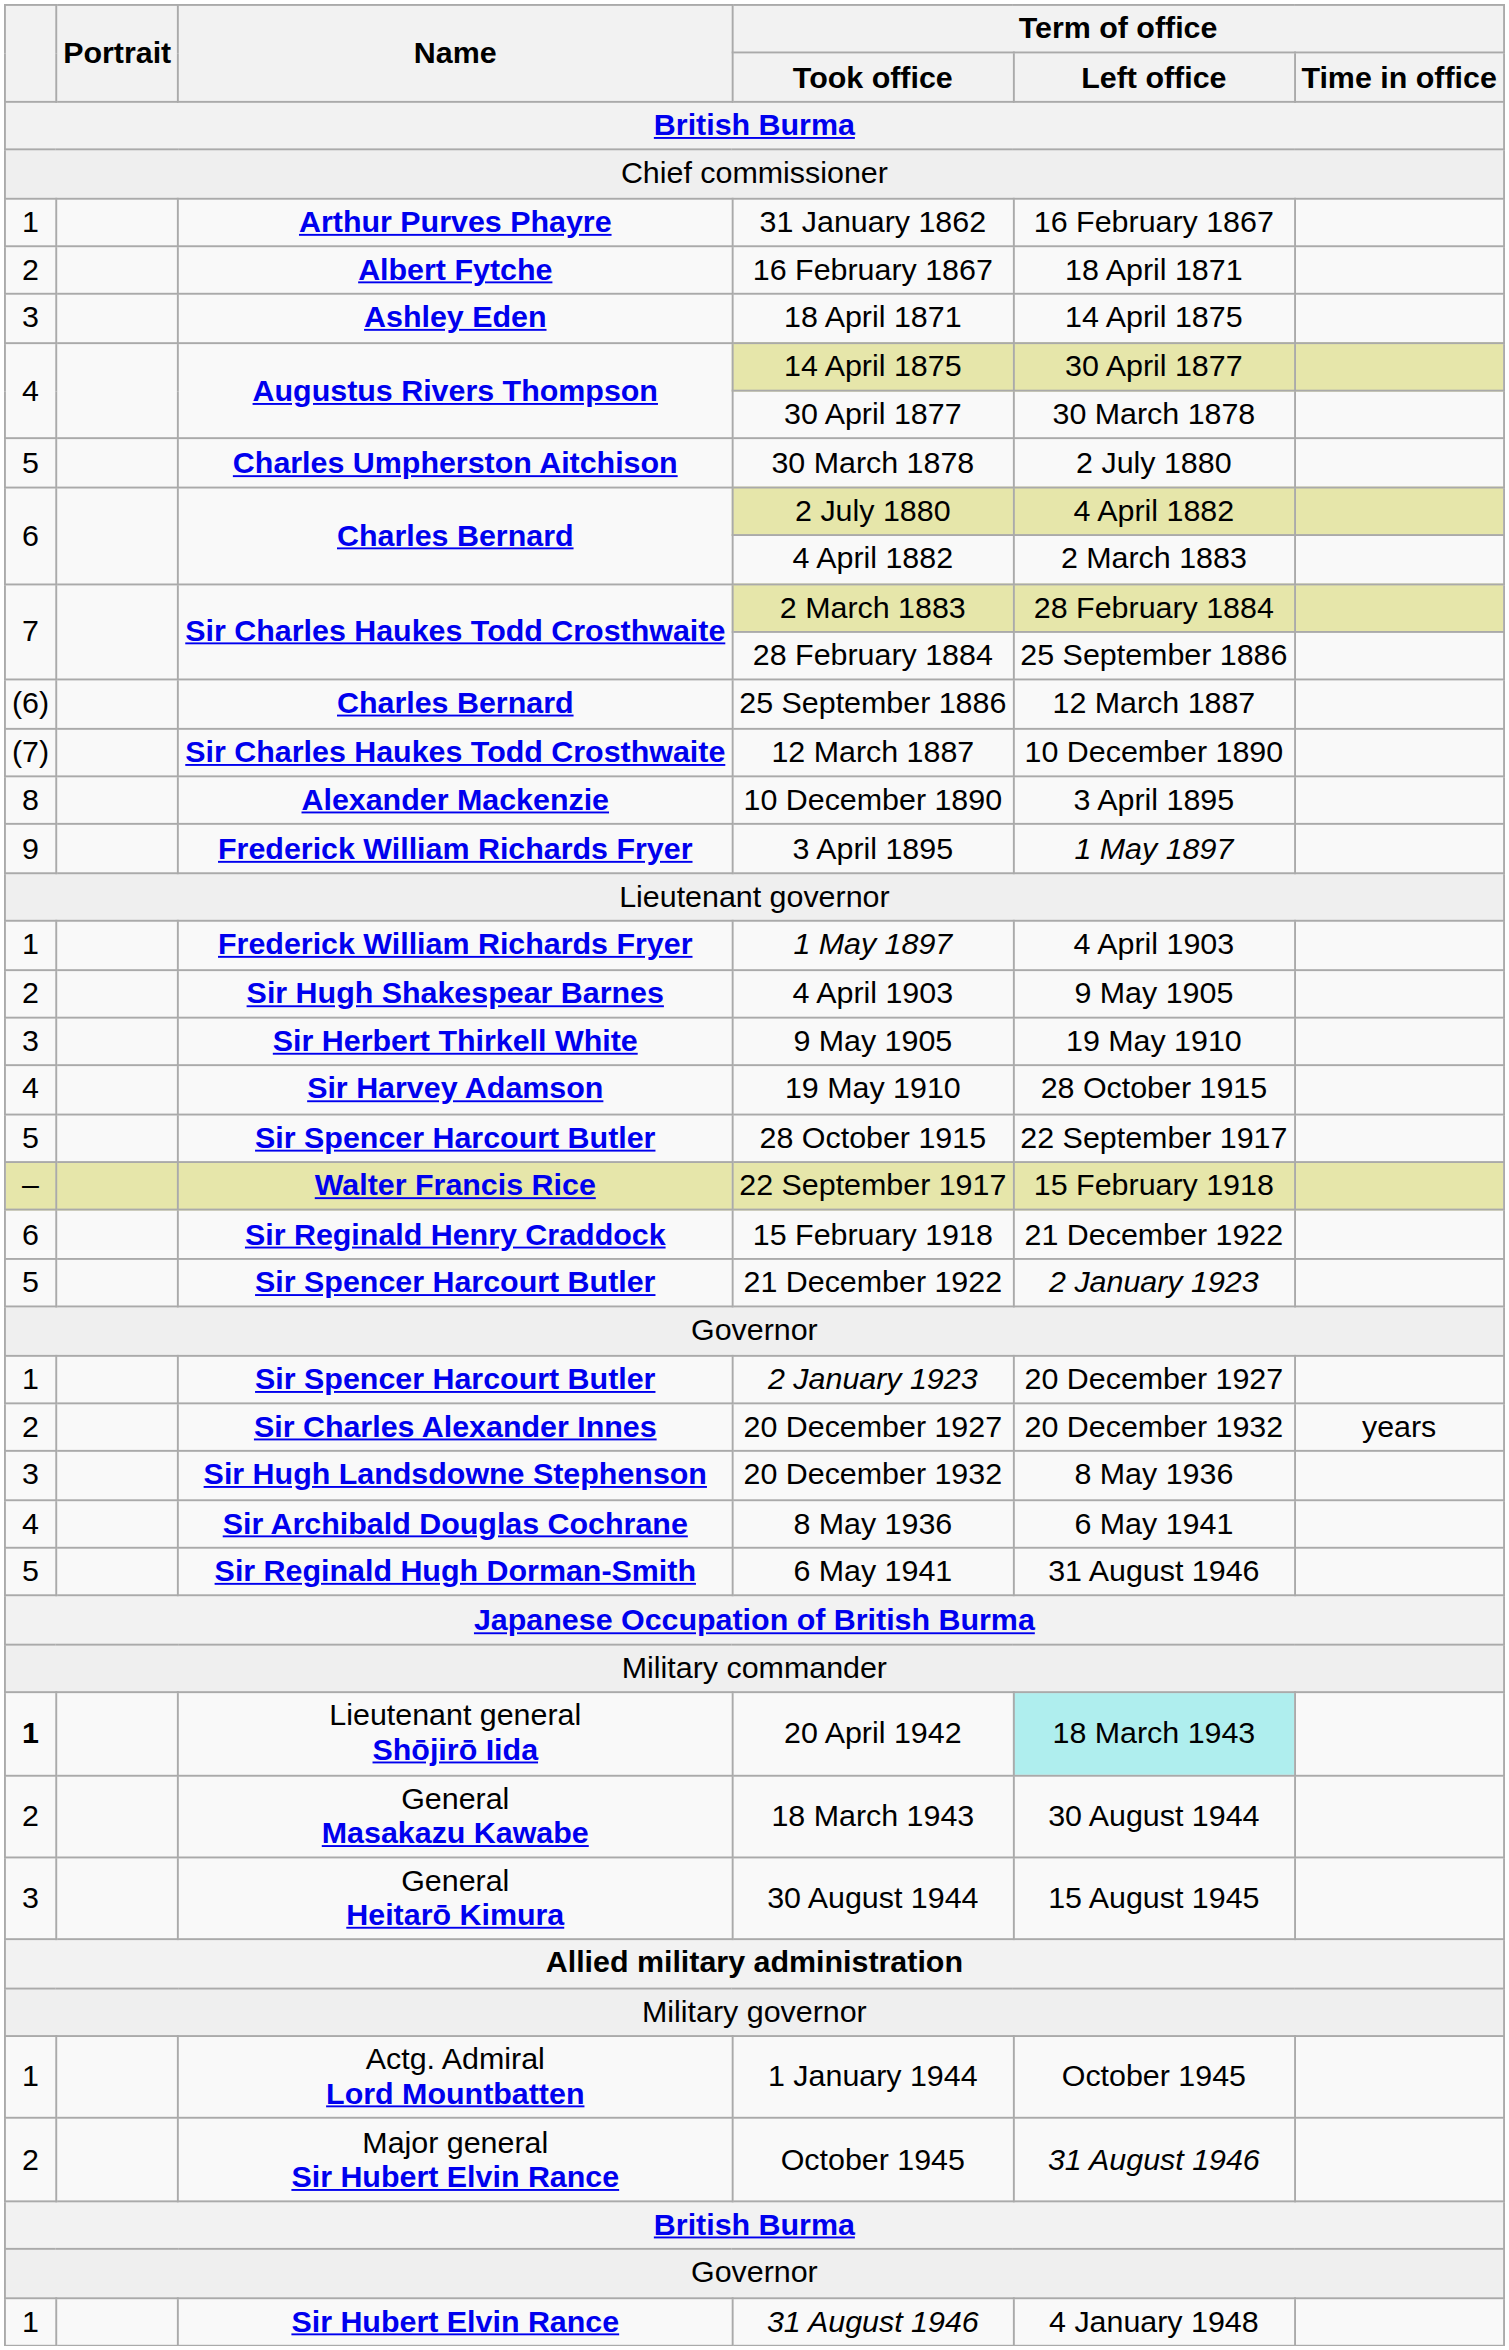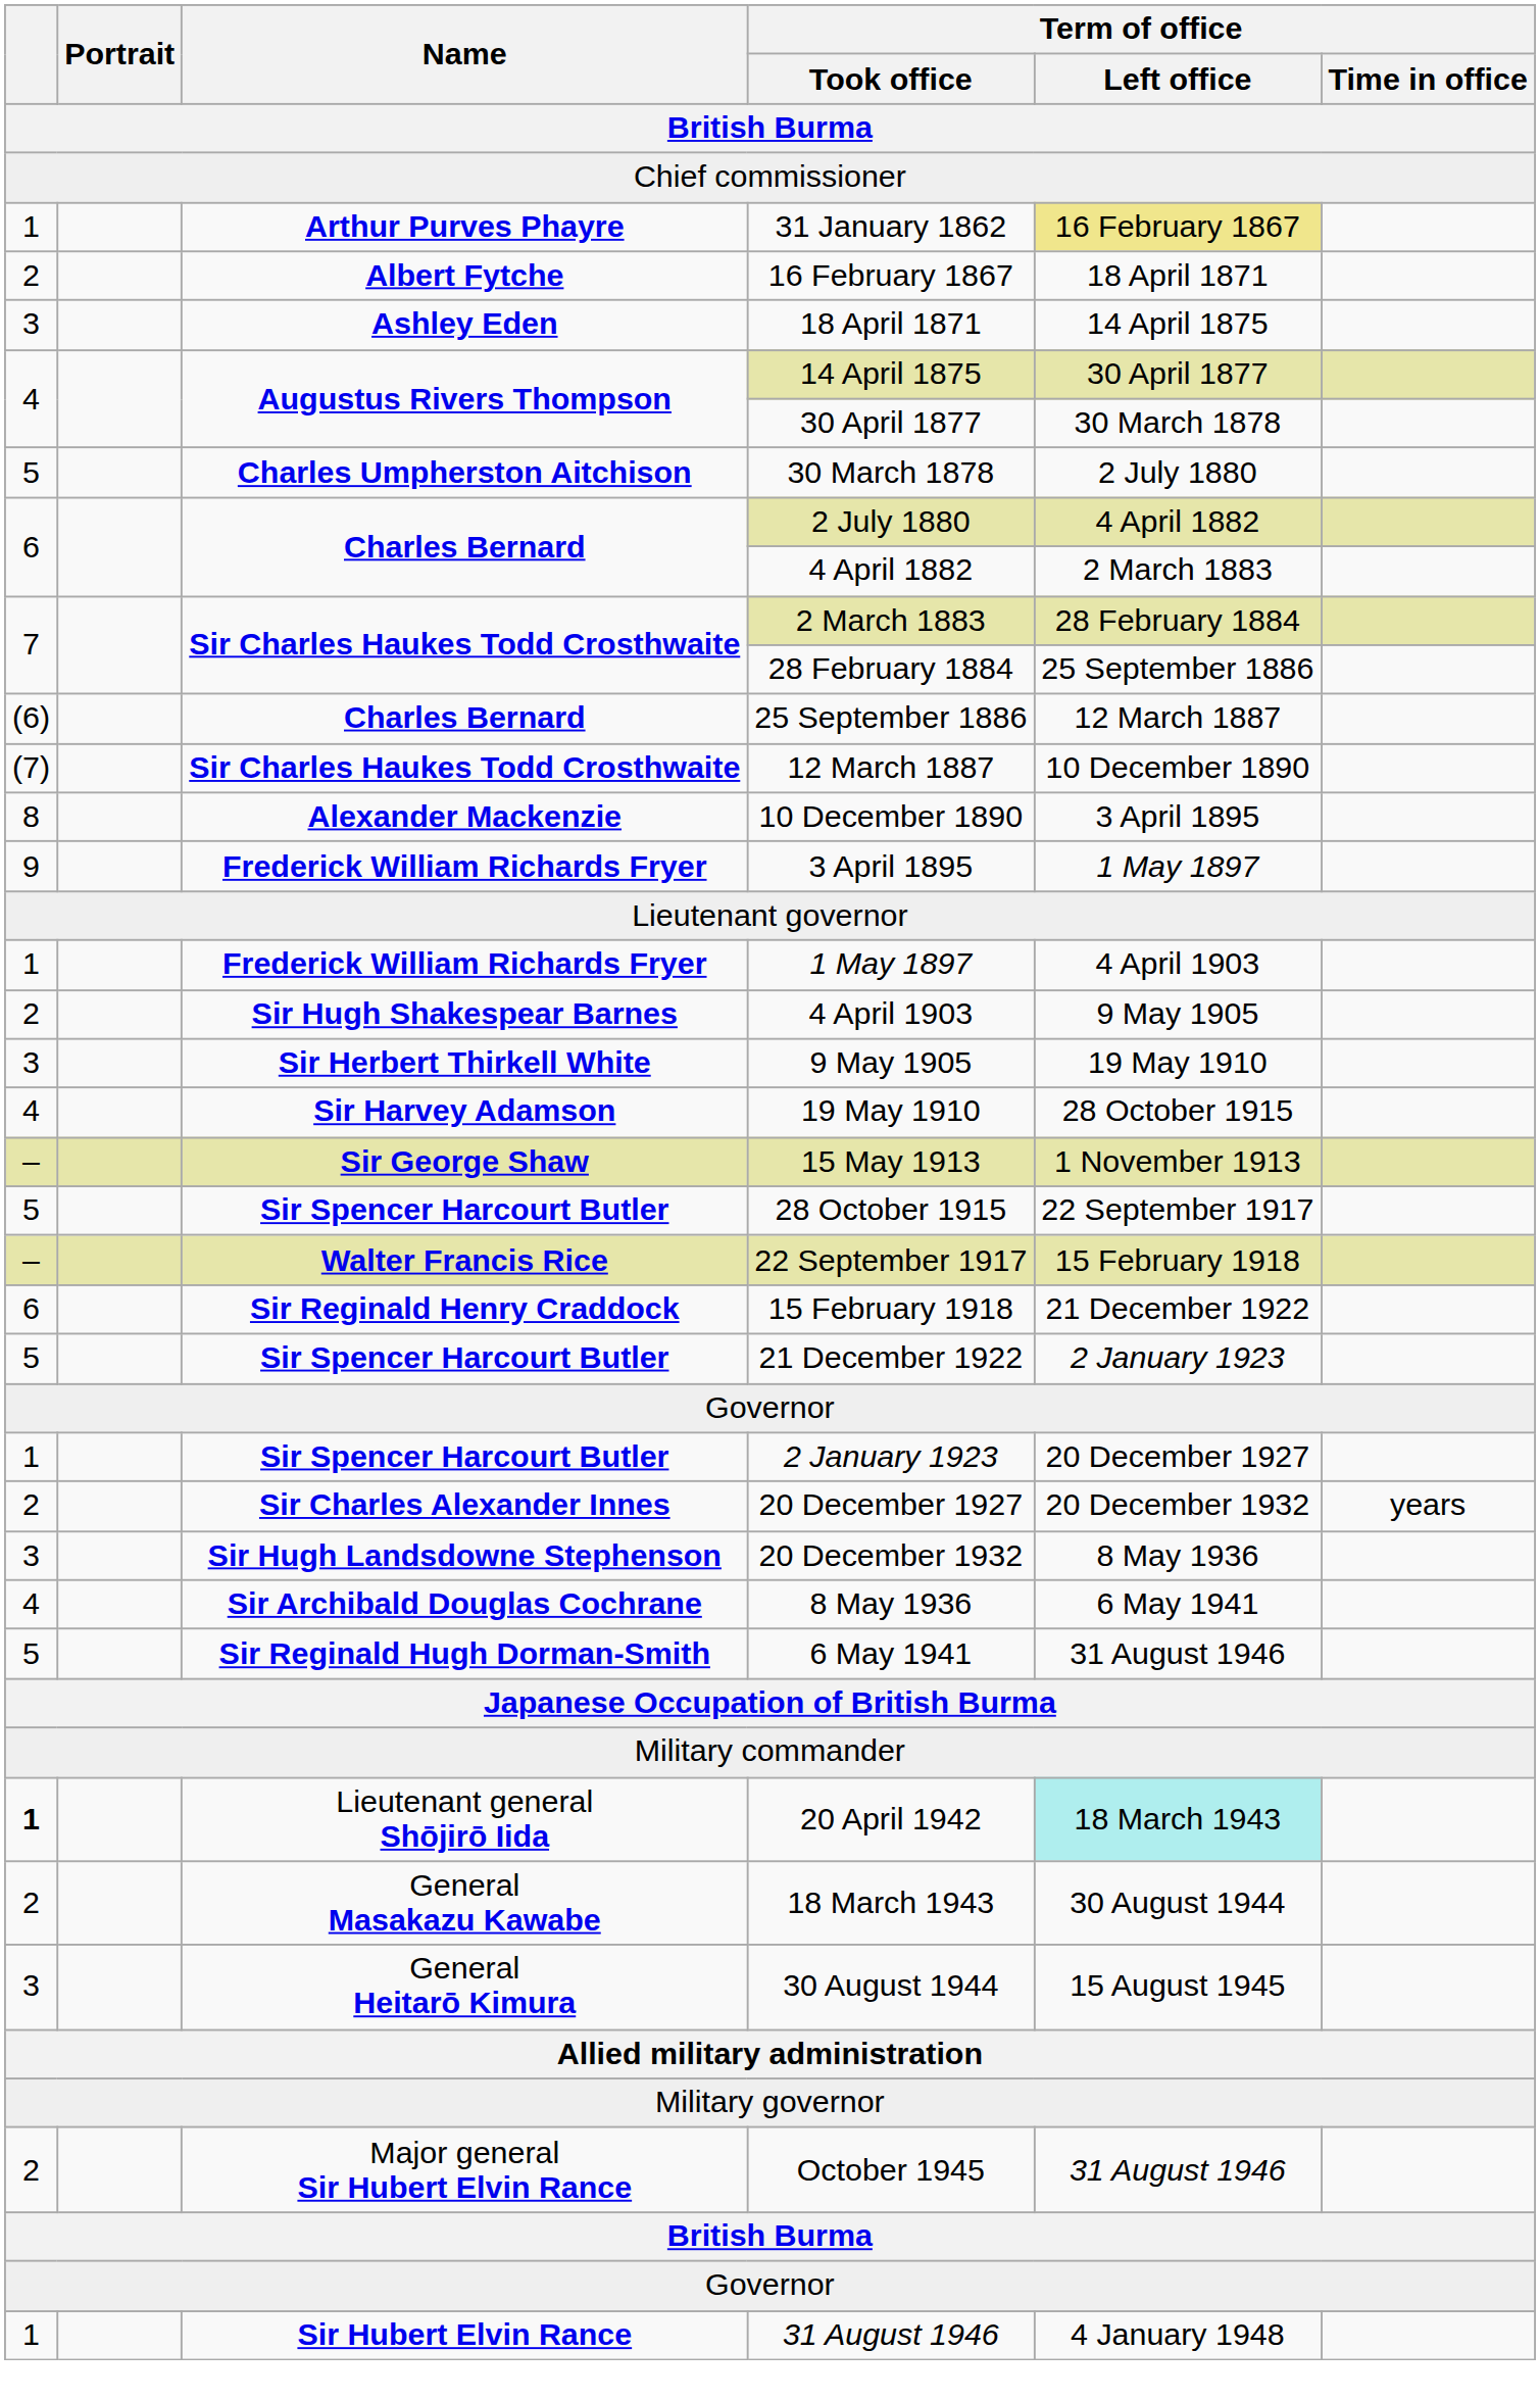31 January 1862 | Term of office / Left office: no background -> khaki background
+ row: – | Sir George Shaw | 15 May 1913 | 1 November 1913
- row: 1 | Actg. Admiral Lord Mountbatten | 1 January 1944 | October 1945
